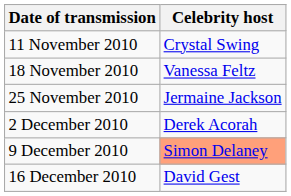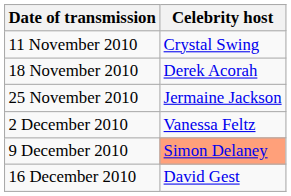18 November 2010 | Celebrity host: Vanessa Feltz -> Derek Acorah
2 December 2010 | Celebrity host: Derek Acorah -> Vanessa Feltz
